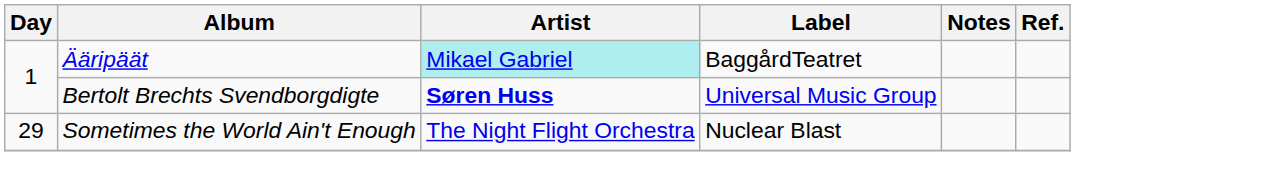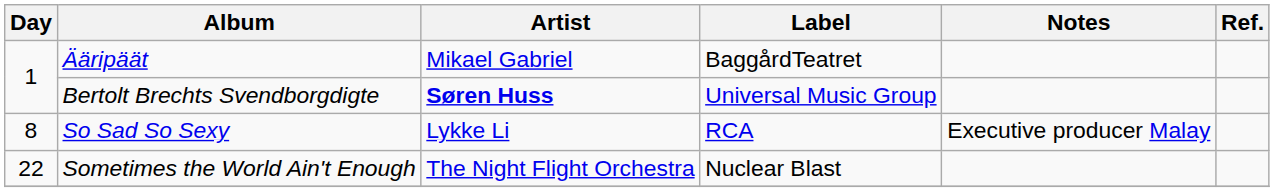Ääripäät | Artist: paleturquoise background -> no background
+ row: 8 | So Sad So Sexy | Lykke Li | RCA | Executive producer Malay
Sometimes the World Ain't Enough | Day: 29 -> 22
